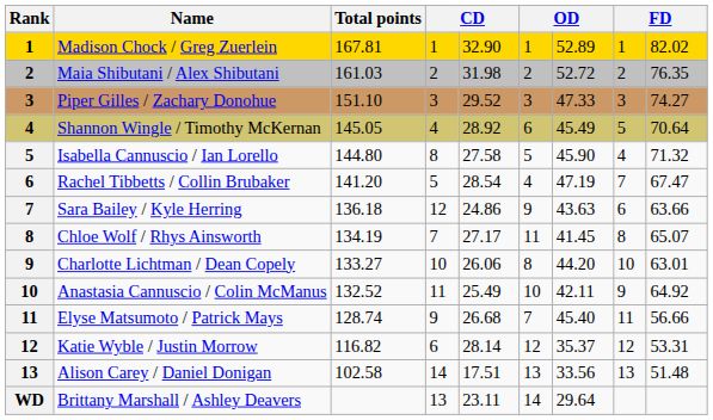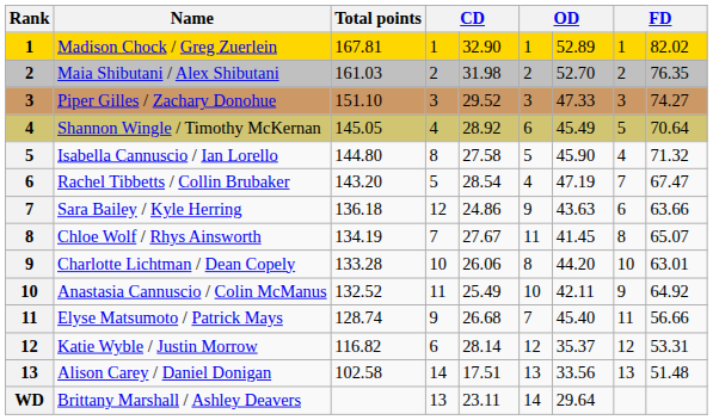Maia Shibutani / Alex Shibutani | column 7: 52.72 -> 52.70
Rachel Tibbetts / Collin Brubaker | Total points: 141.20 -> 143.20
Chloe Wolf / Rhys Ainsworth | column 5: 27.17 -> 27.67
Charlotte Lichtman / Dean Copely | Total points: 133.27 -> 133.28
